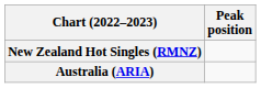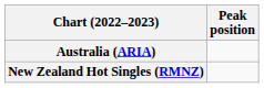rows swapped: Australia (ARIA) <-> New Zealand Hot Singles (RMNZ)
